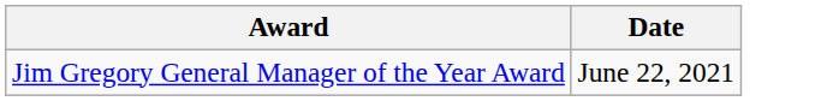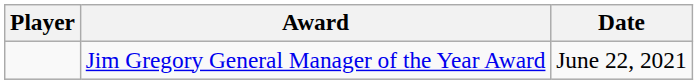+ column: Player
